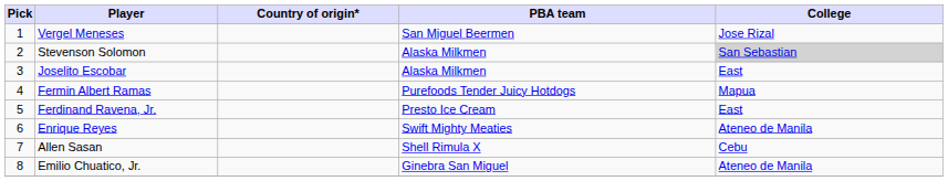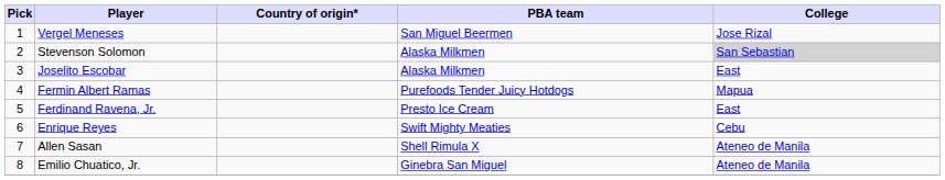Enrique Reyes | College: Ateneo de Manila -> Cebu
Allen Sasan | College: Cebu -> Ateneo de Manila
